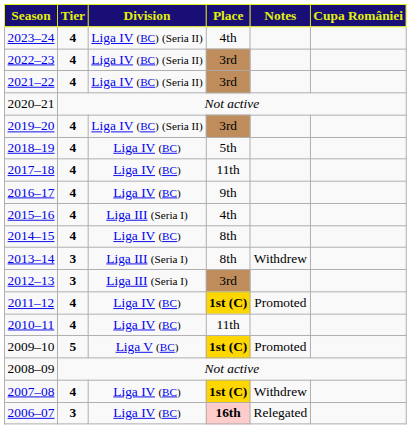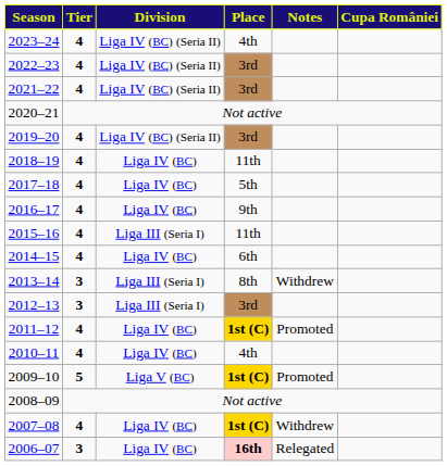2018–19 | Place: 5th -> 11th
2017–18 | Place: 11th -> 5th
2015–16 | Place: 4th -> 11th
2014–15 | Place: 8th -> 6th
2010–11 | Place: 11th -> 4th
